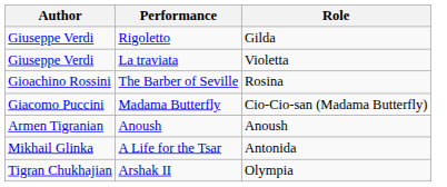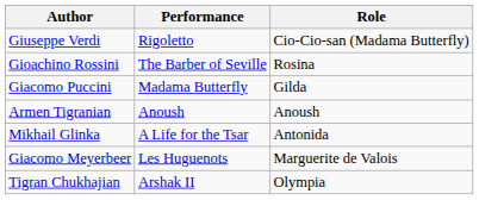Rigoletto | Role: Gilda -> Cio-Cio-san (Madama Butterfly)
- row: Giuseppe Verdi | La traviata | Violetta
Madama Butterfly | Role: Cio-Cio-san (Madama Butterfly) -> Gilda
+ row: Giacomo Meyerbeer | Les Huguenots | Marguerite de Valois
